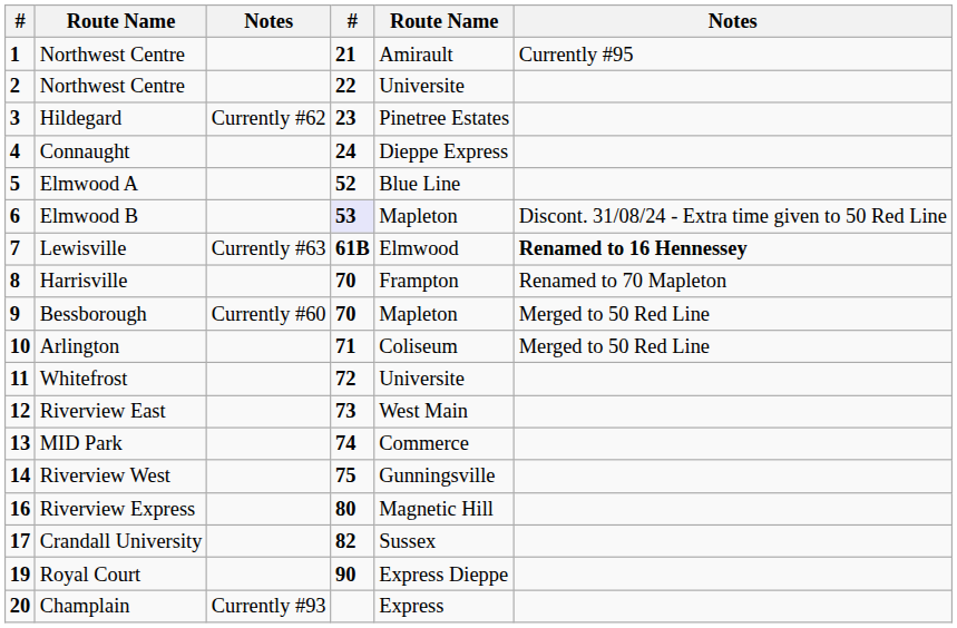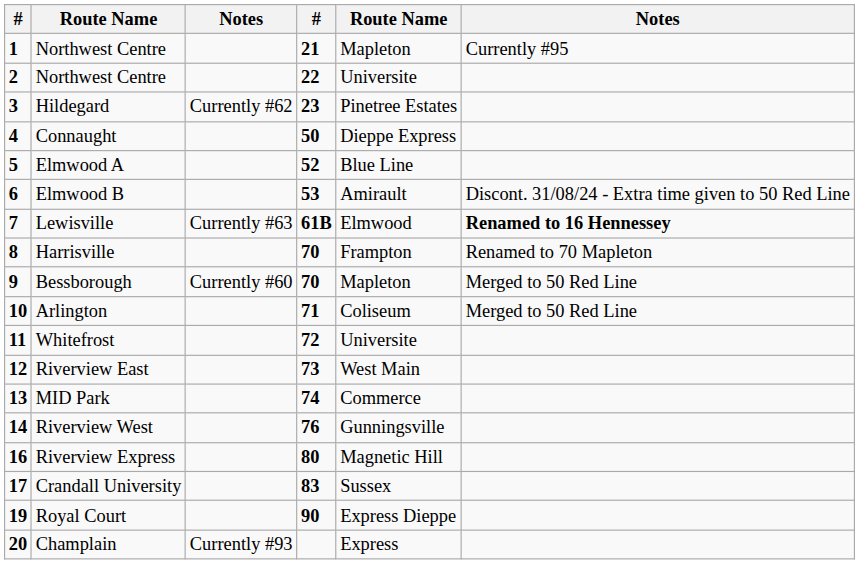1 / Northwest Centre | column 5: Amirault -> Mapleton
Connaught | column 4: 24 -> 50
Elmwood B | column 4: lavender background -> no background
Elmwood B | column 5: Mapleton -> Amirault
Riverview West | column 4: 75 -> 76
Crandall University | column 4: 82 -> 83
